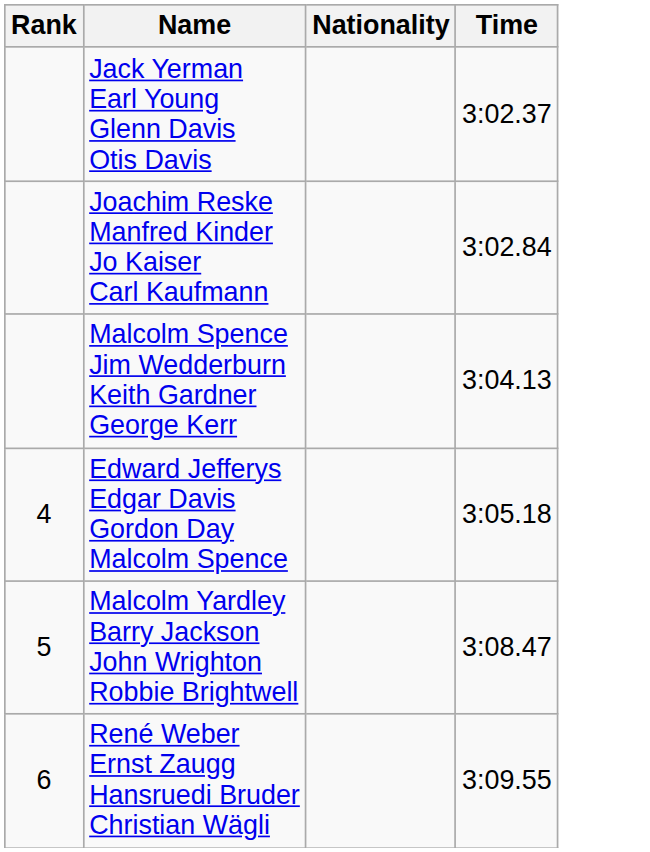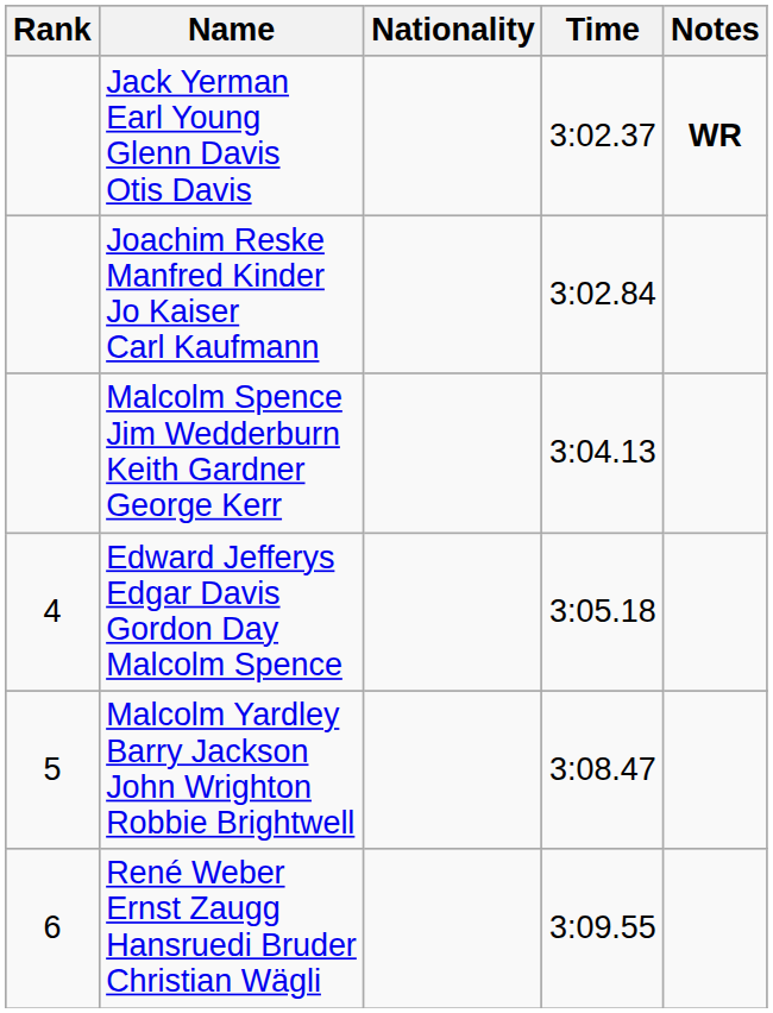+ column: Notes | WR
